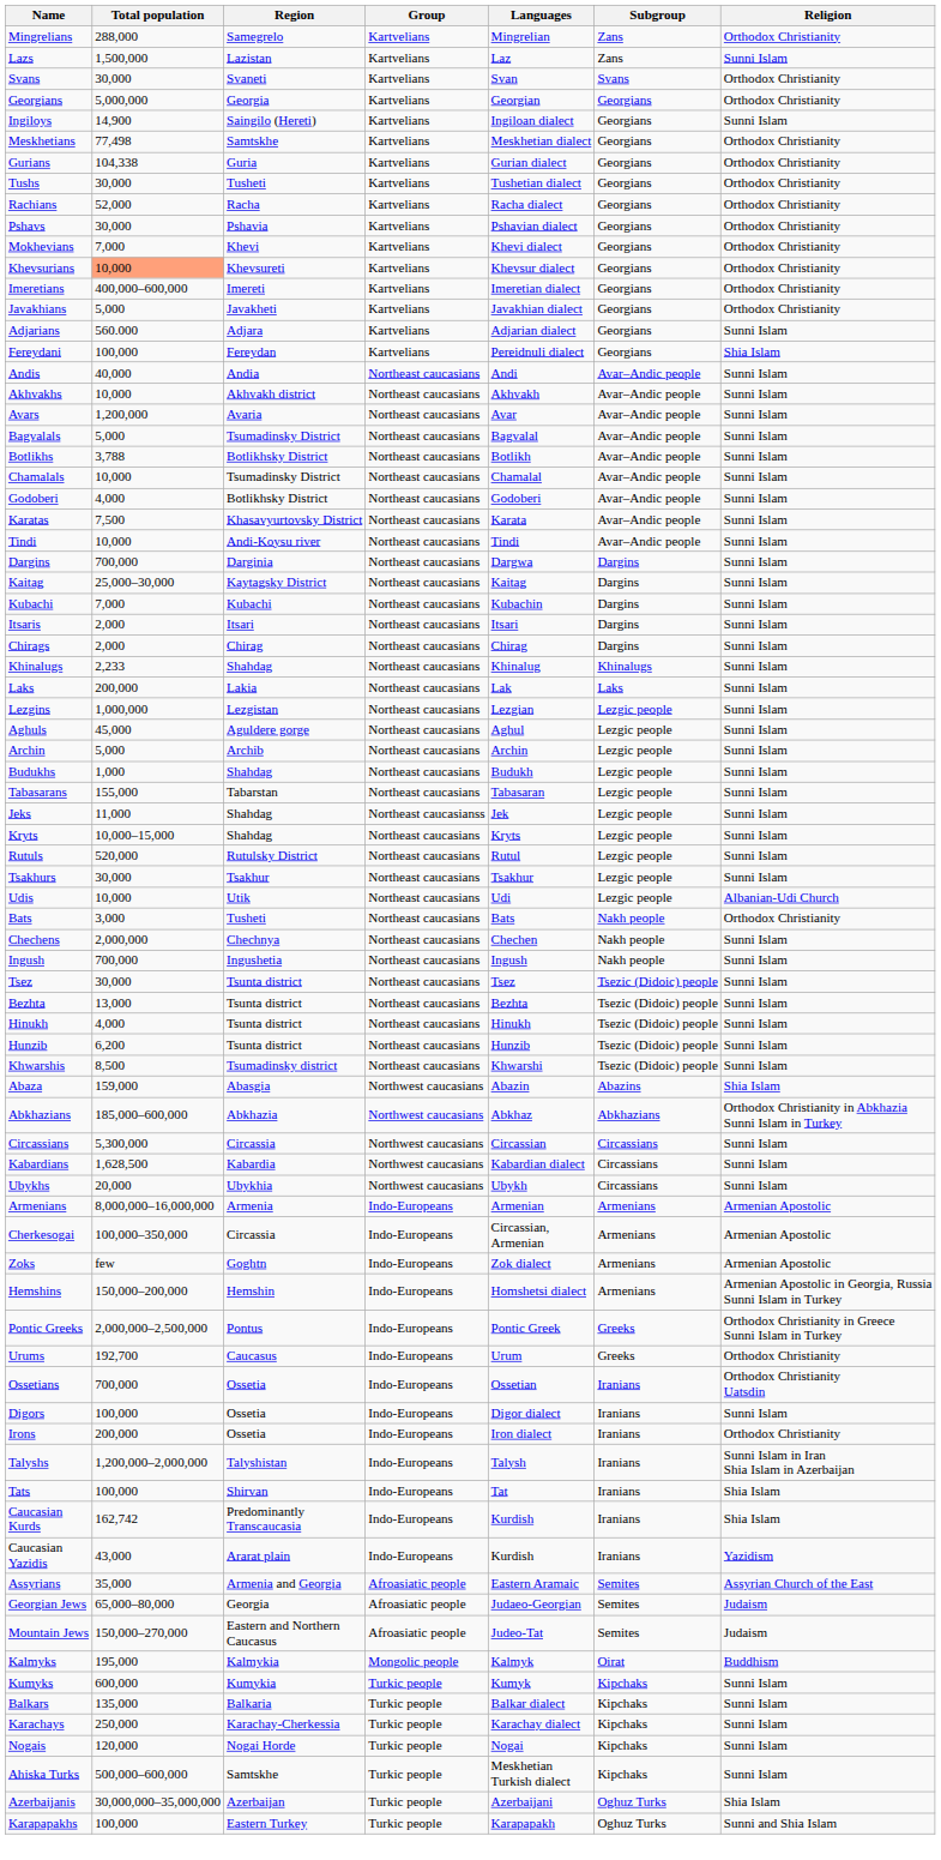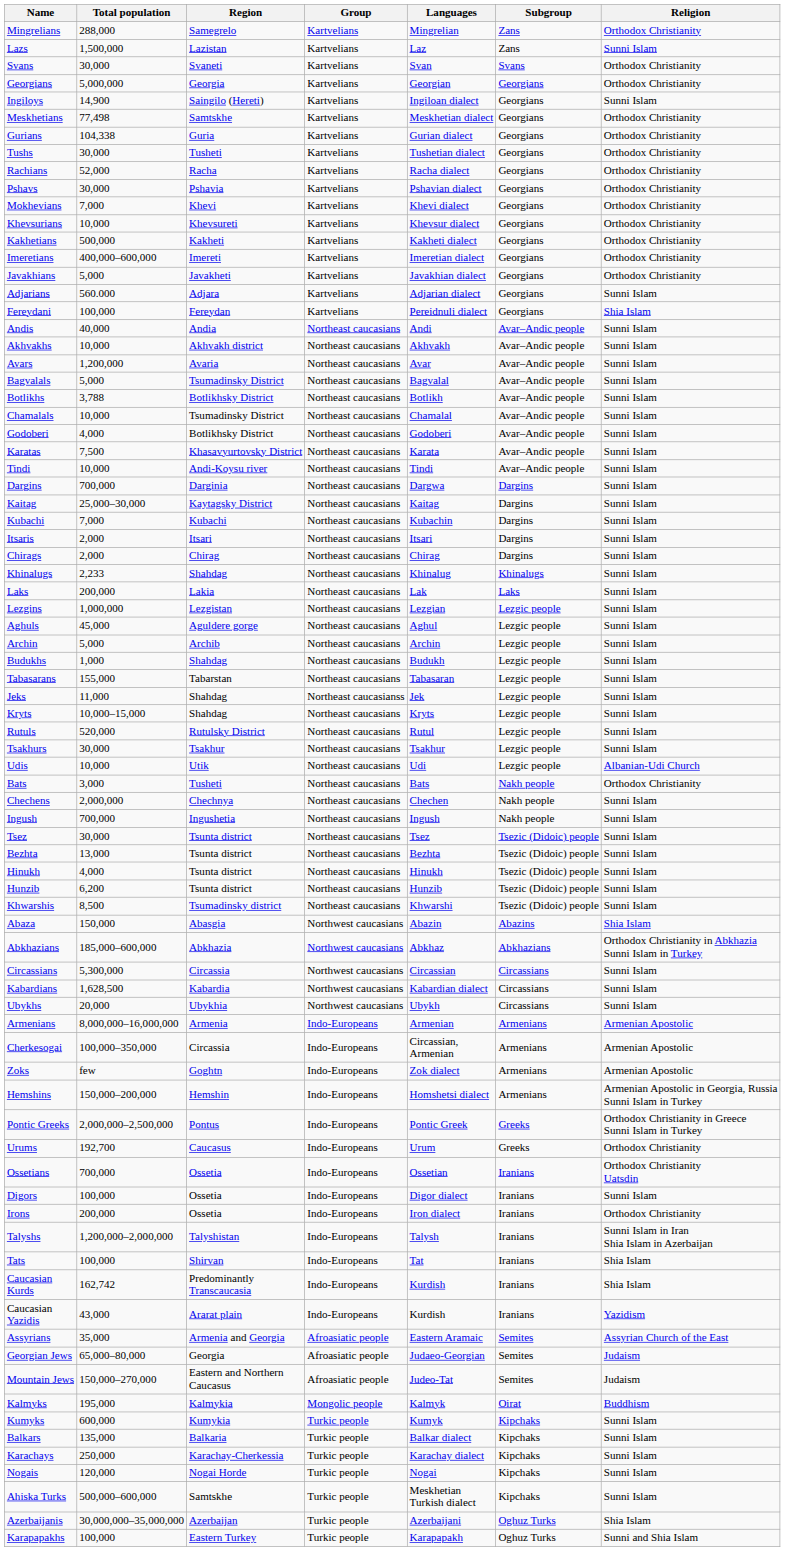Khevsurians | Total population: lightsalmon background -> no background
+ row: Kakhetians | 500,000 | Kakheti | Kartvelians | Kakheti dialect | Georgians | Orthodox Christianity
Abaza | Total population: 159,000 -> 150,000
